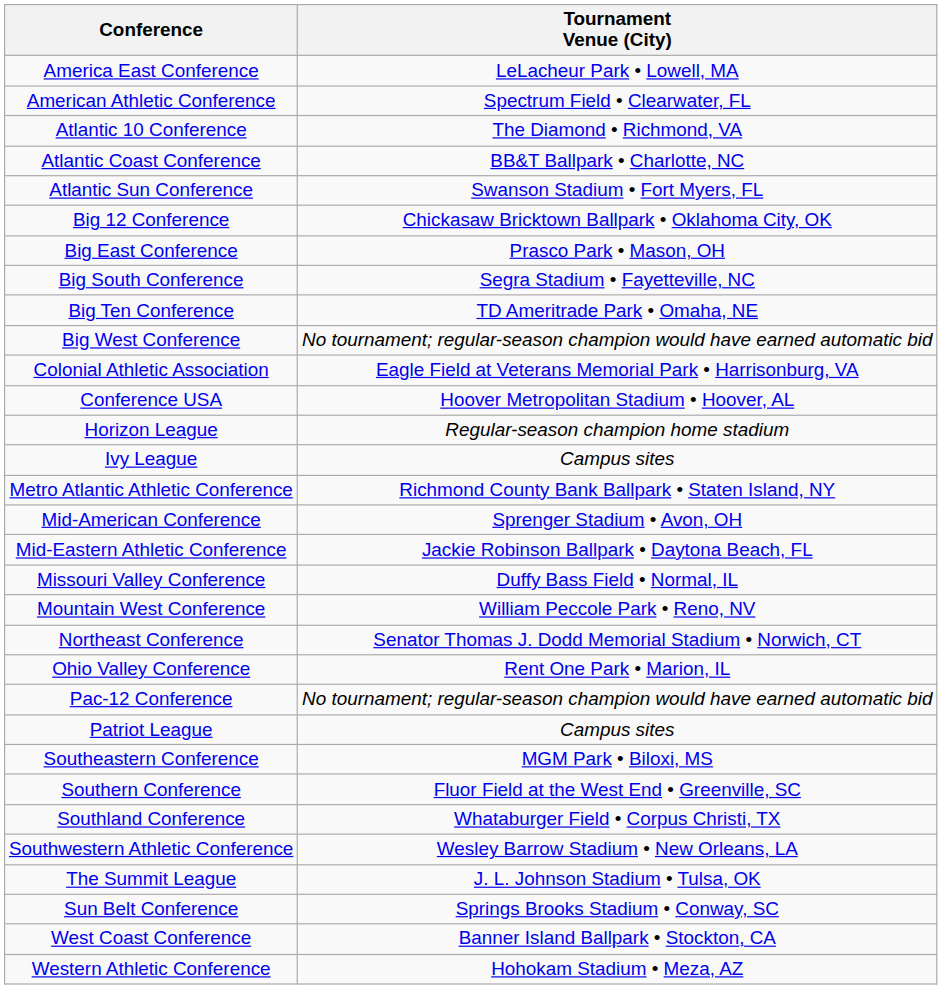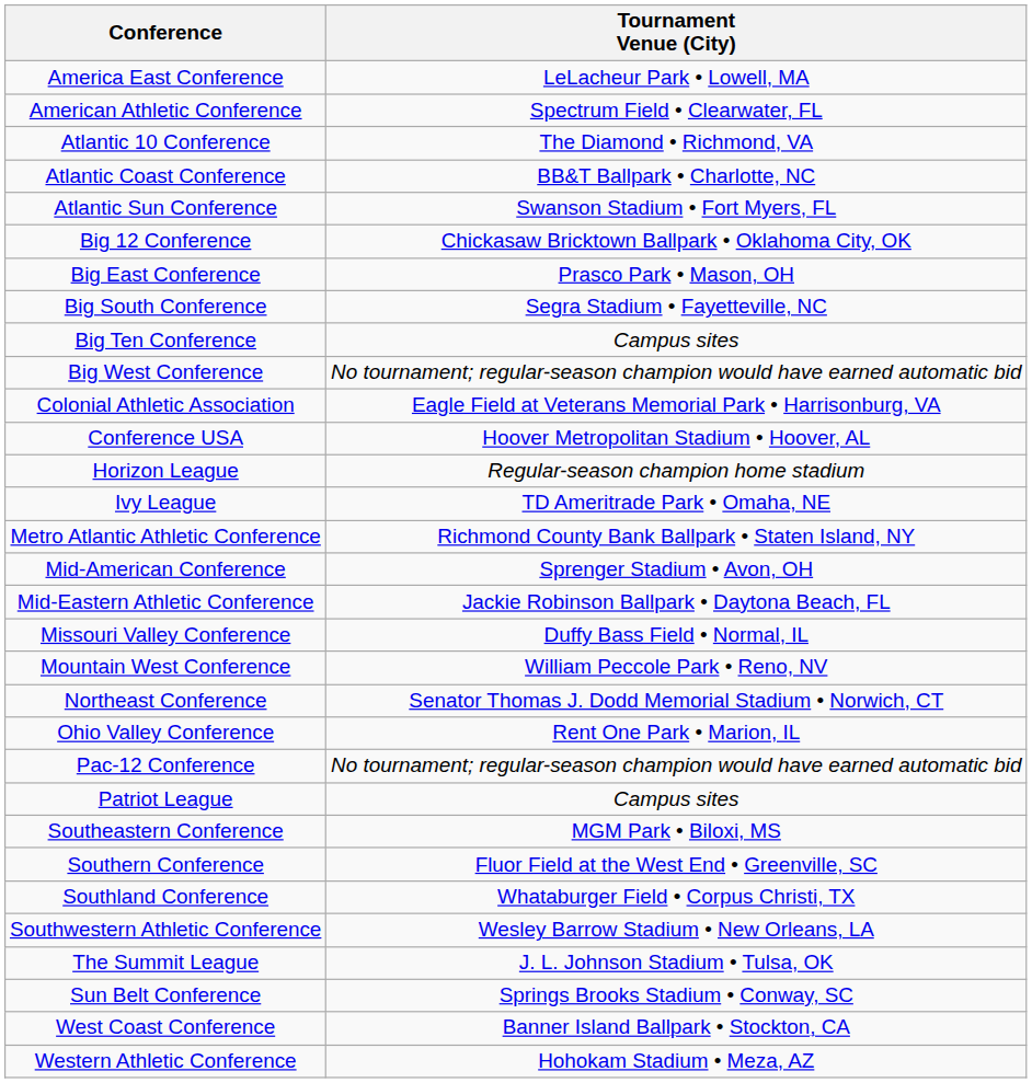Big Ten Conference | Tournament Venue (City): TD Ameritrade Park • Omaha, NE -> Campus sites
Ivy League | Tournament Venue (City): Campus sites -> TD Ameritrade Park • Omaha, NE
